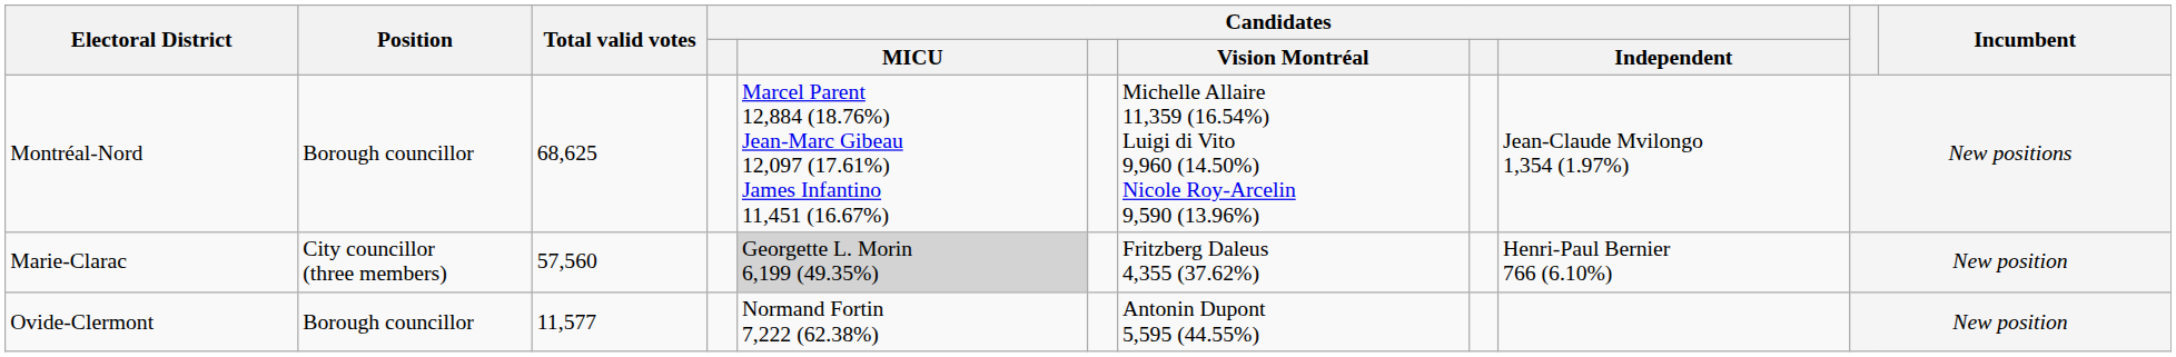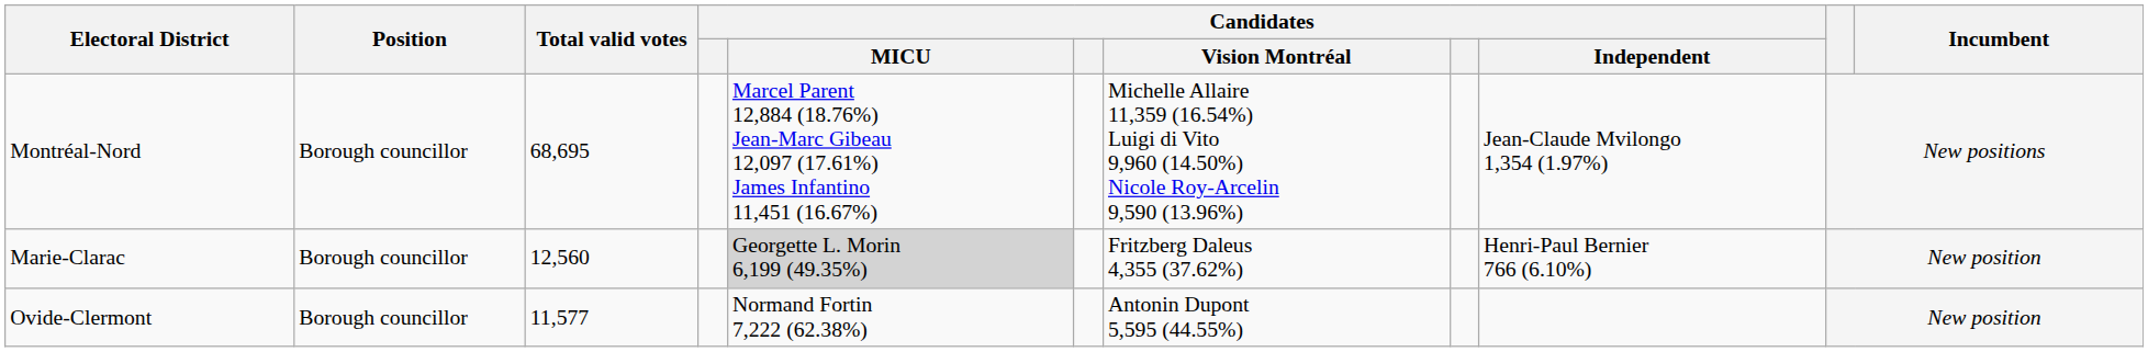Montréal-Nord | Total valid votes: 68,625 -> 68,695
Marie-Clarac | Position: City councillor (three members) -> Borough councillor
Marie-Clarac | Total valid votes: 57,560 -> 12,560
